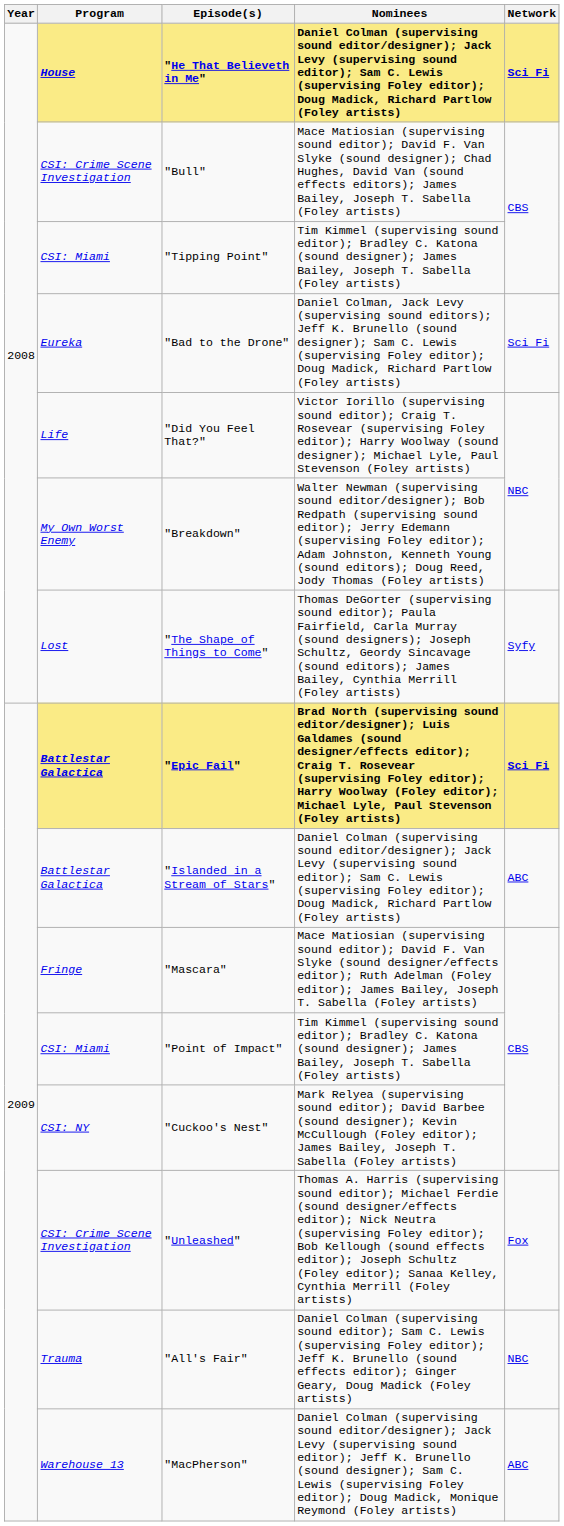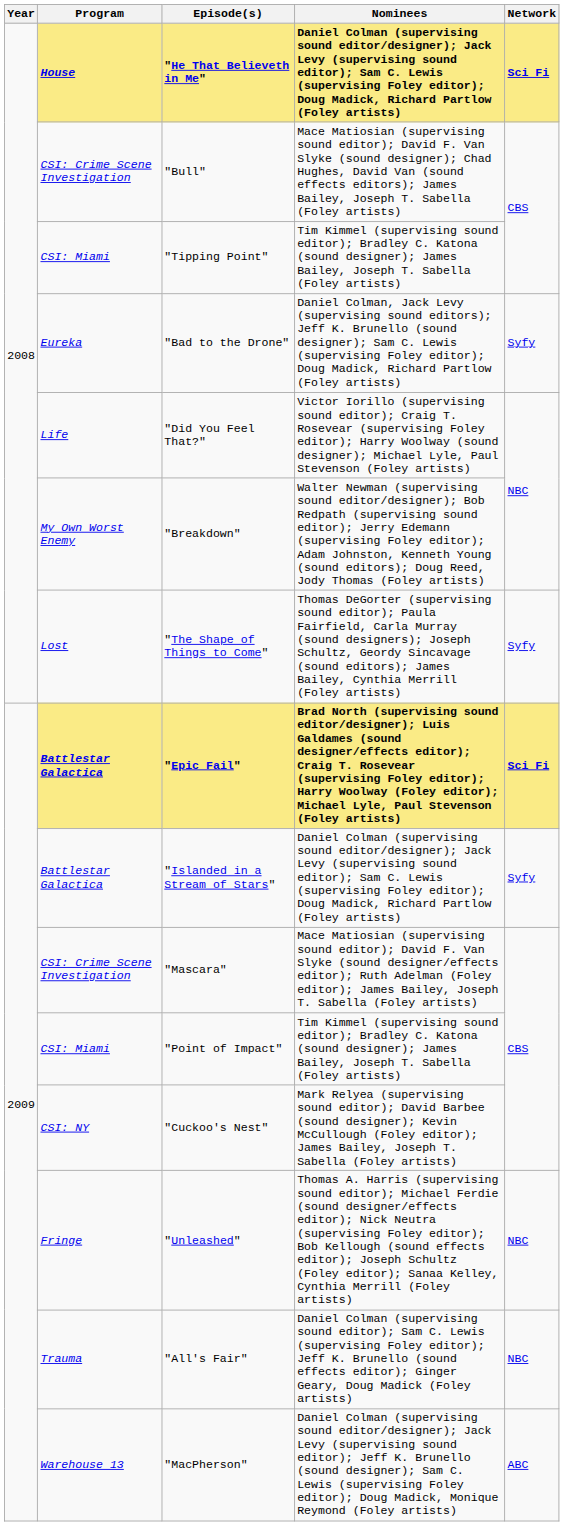"Bad to the Drone" | Network: Sci Fi -> Syfy
"Islanded in a Stream of Stars" | Network: ABC -> Syfy
"Mascara" | Program: Fringe -> CSI: Crime Scene Investigation
"Unleashed" | Program: CSI: Crime Scene Investigation -> Fringe
"Unleashed" | Network: Fox -> NBC
